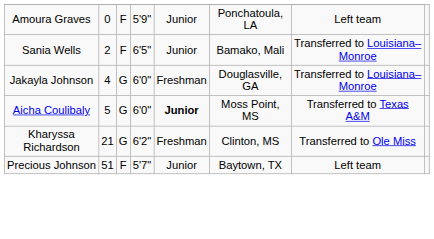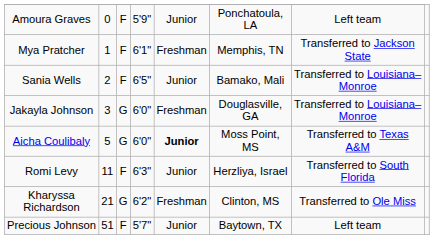+ row: Mya Pratcher | 1 | F | 6'1" | Freshman | Memphis, TN | Transferred to Jackson State
Jakayla Johnson | column 2: 4 -> 3
+ row: Romi Levy | 11 | F | 6'3" | Junior | Herzliya, Israel | Transferred to South Florida
